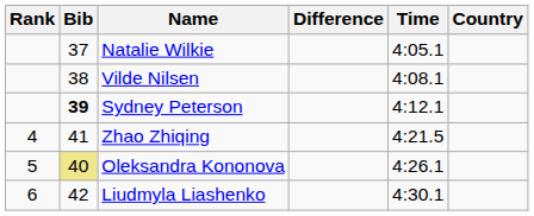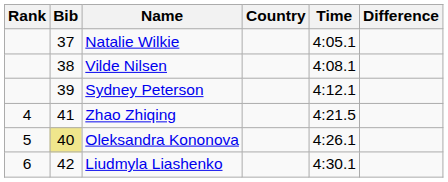columns swapped: Country <-> Difference
Sydney Peterson | Bib: bold -> normal
